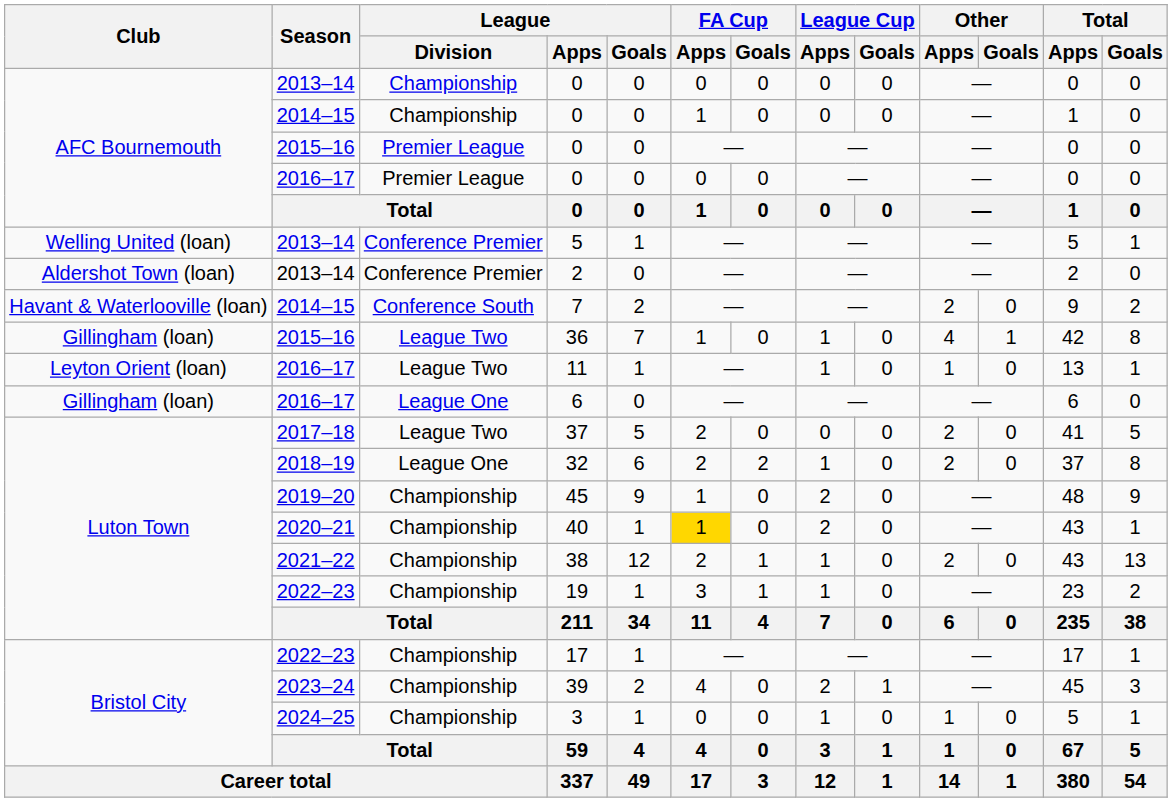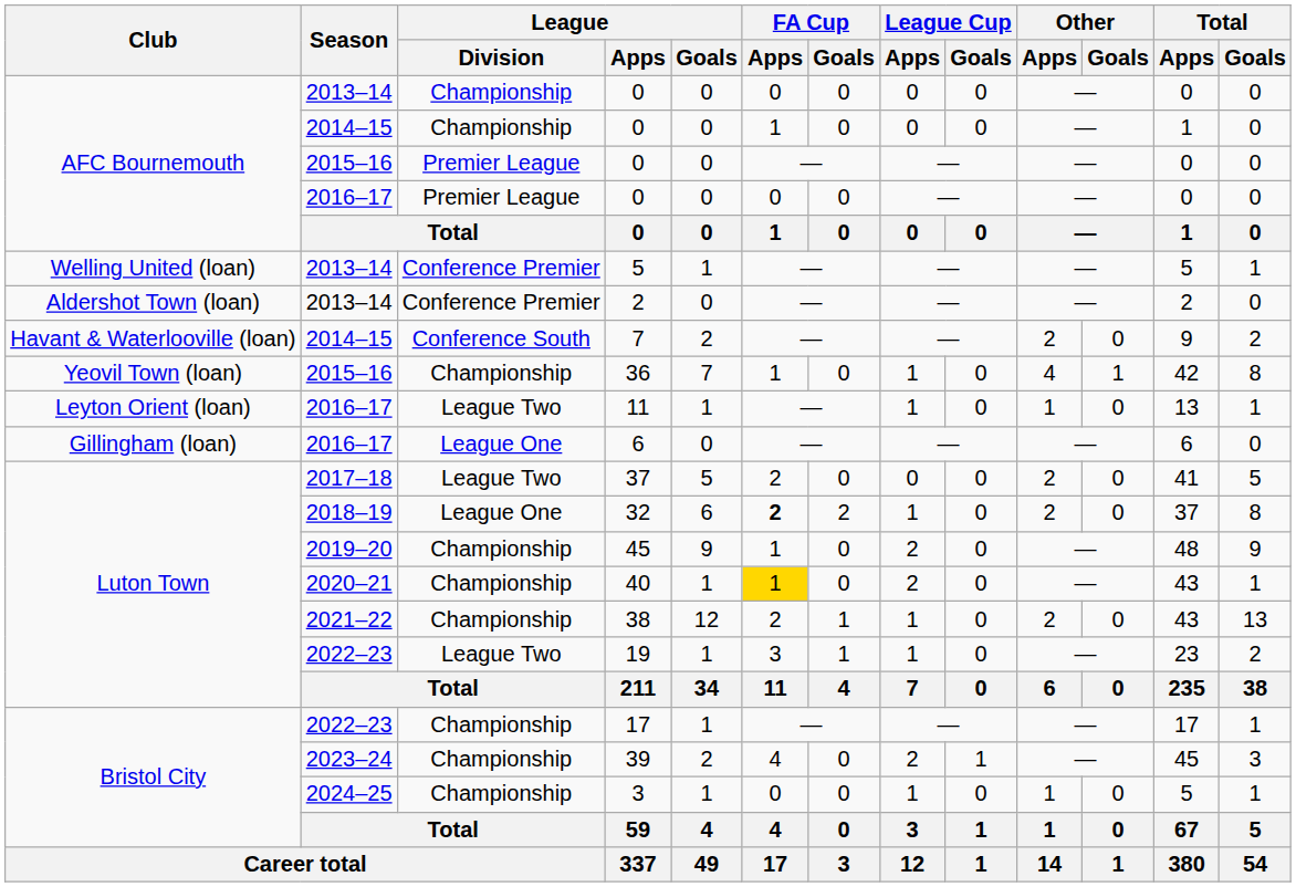36 | Club: Gillingham (loan) -> Yeovil Town (loan)
36 | League / Division: League Two -> Championship
32 | FA Cup / Apps: normal -> bold
19 | League / Division: Championship -> League Two
